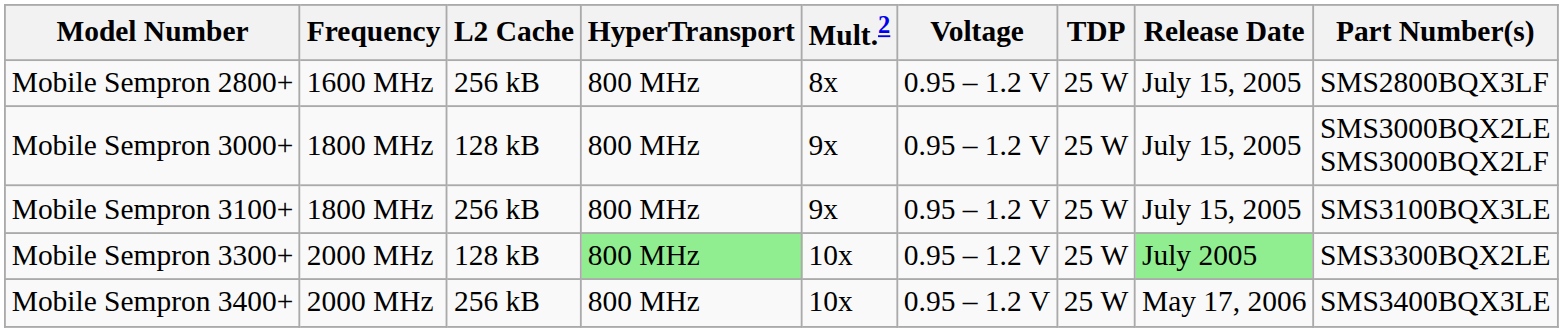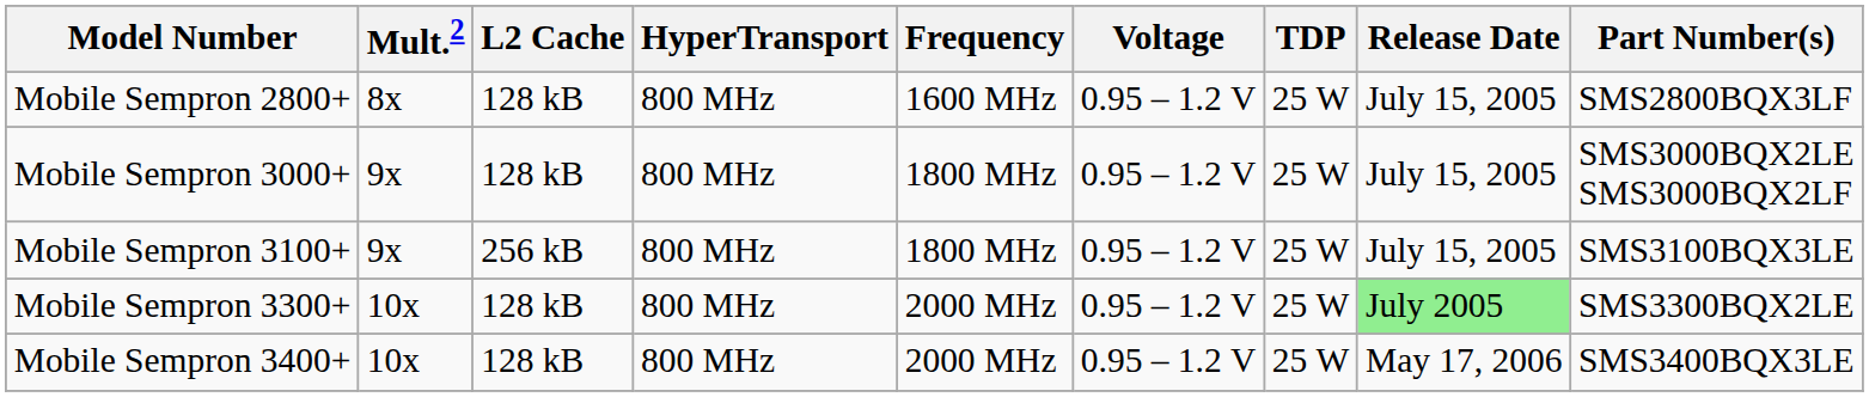columns swapped: Frequency <-> Mult.2
Mobile Sempron 2800+ | L2 Cache: 256 kB -> 128 kB
Mobile Sempron 3300+ | HyperTransport: lightgreen background -> no background
Mobile Sempron 3400+ | L2 Cache: 256 kB -> 128 kB
